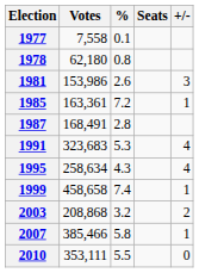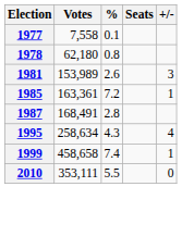1981 | Votes: 153,986 -> 153,989
- row: 1991 | 323,683 | 5.3 | 4
- row: 2003 | 208,868 | 3.2 | 2
- row: 2007 | 385,466 | 5.8 | 1
